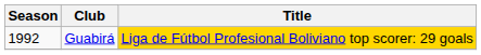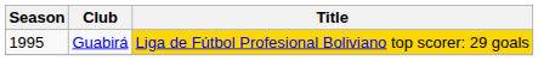Guabirá | Season: 1992 -> 1995
